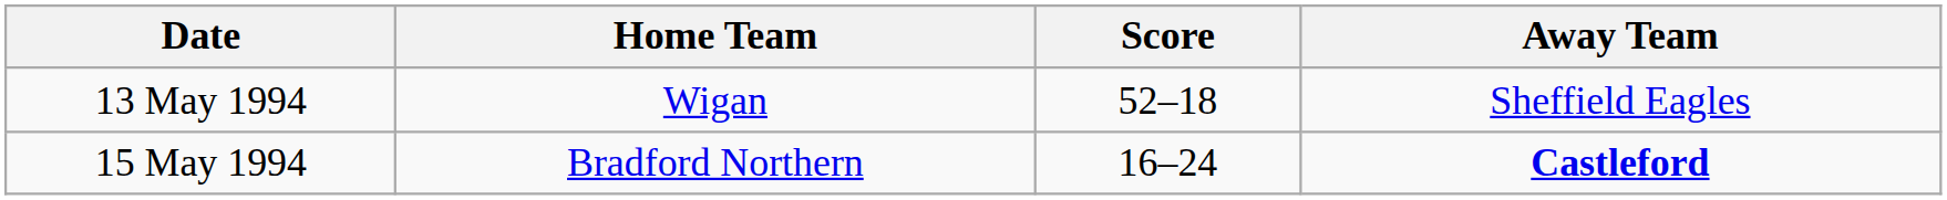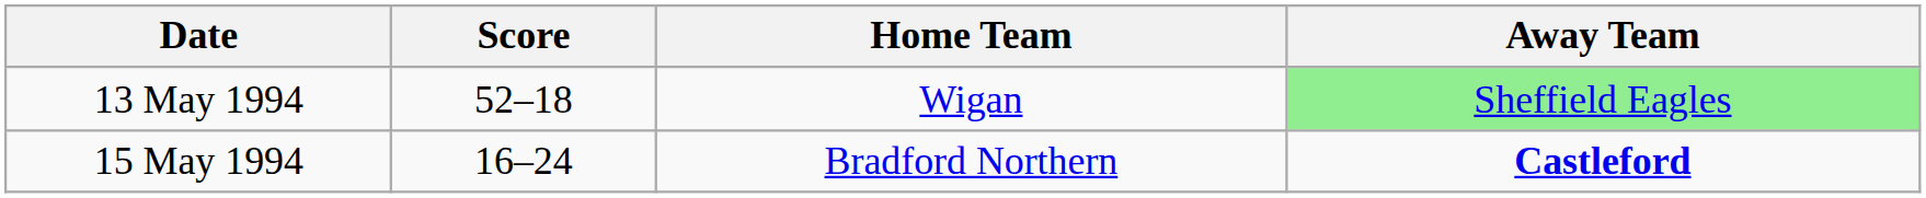columns swapped: Home Team <-> Score
13 May 1994 | Away Team: no background -> lightgreen background
